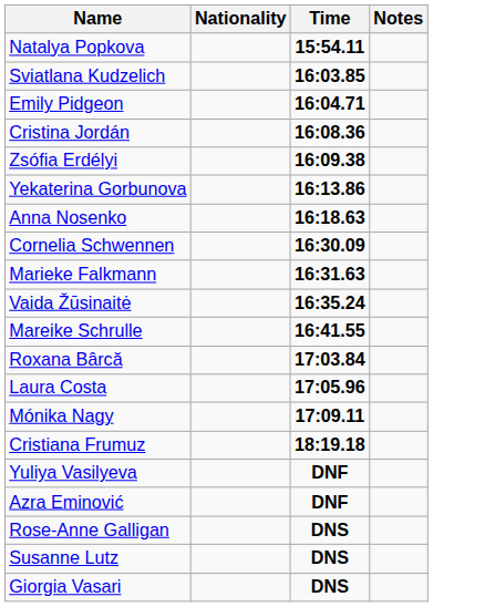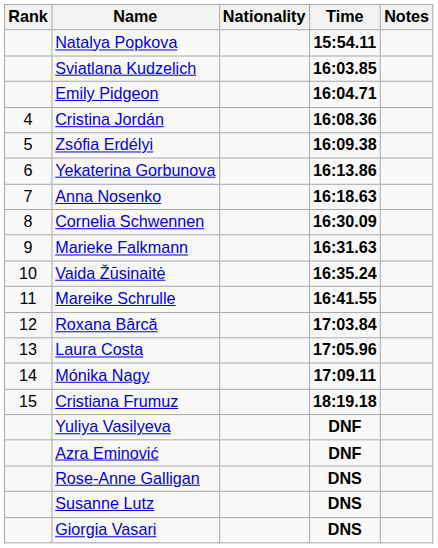+ column: Rank | 4 | 5 | 6 | 7 | 8 | 9 | 10 | 11 | 12 | 13 | 14 | 15
